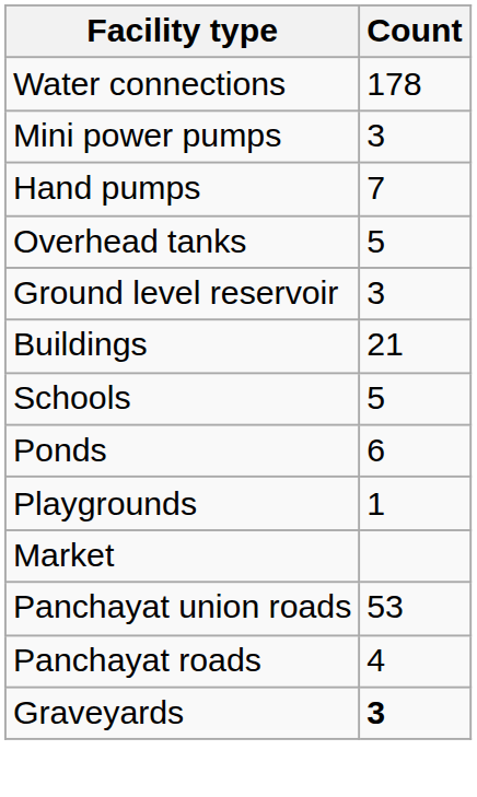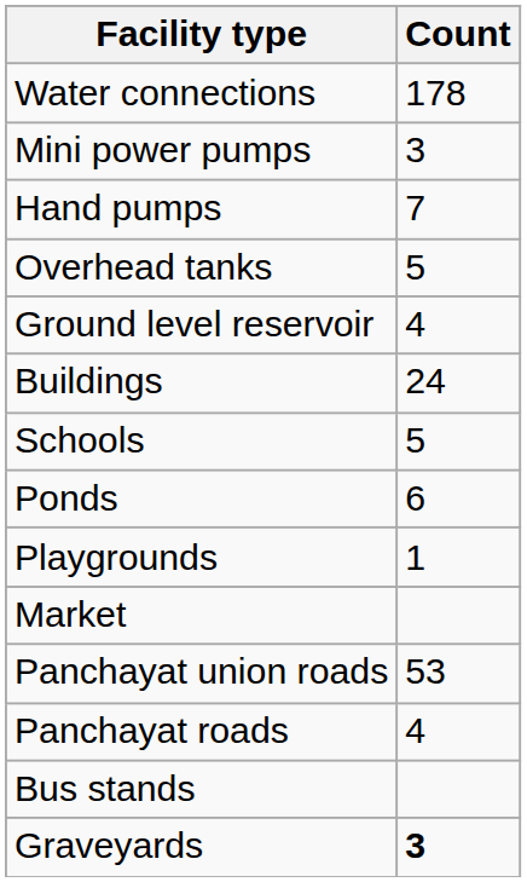Ground level reservoir | Count: 3 -> 4
Buildings | Count: 21 -> 24
+ row: Bus stands
